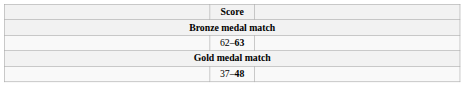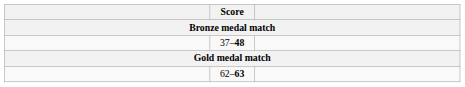rows swapped: 37–48 <-> 62–63
